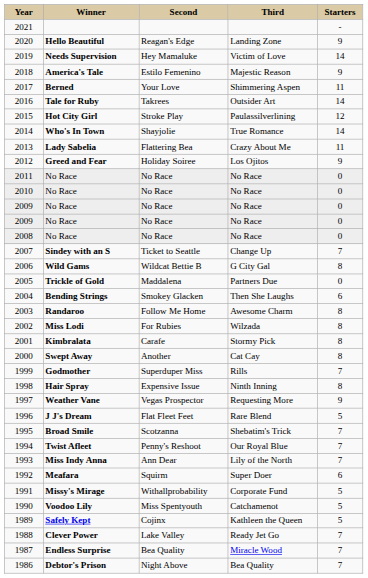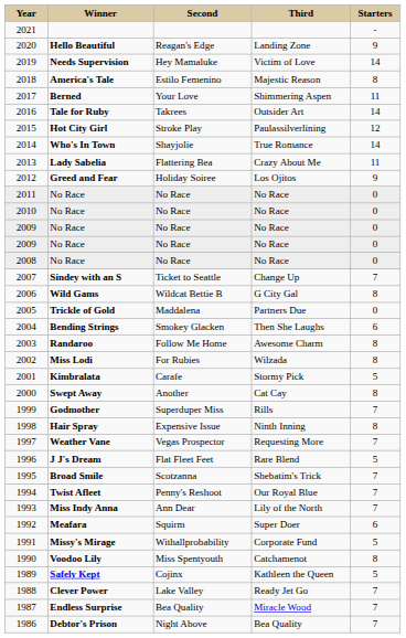2018 | column 5: 9 -> 8
2001 | column 5: 8 -> 5
1997 | column 5: 9 -> 7
1990 | column 5: 5 -> 8
